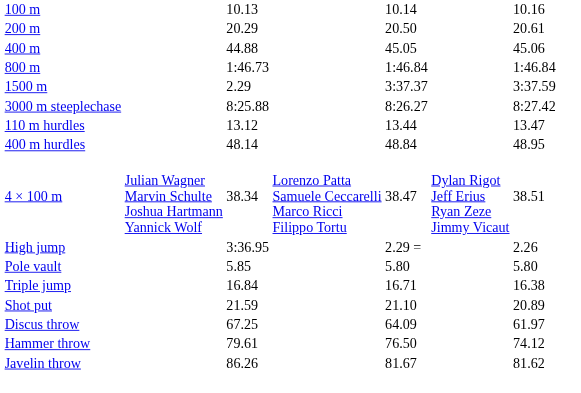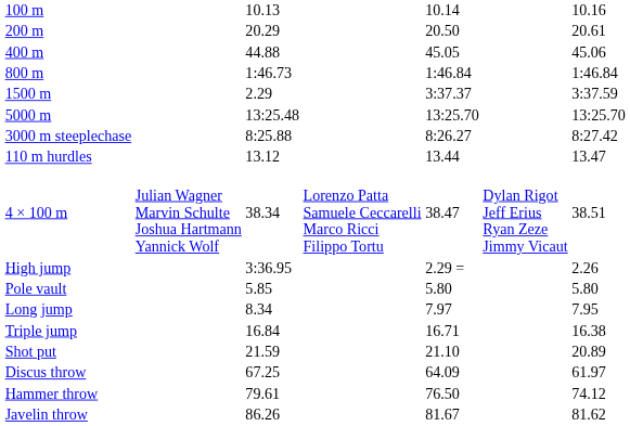+ row: 5000 m | 13:25.48 | 13:25.70 | 13:25.70
- row: 400 m hurdles | 48.14 | 48.84 | 48.95
+ row: Long jump | 8.34 | 7.97 | 7.95
